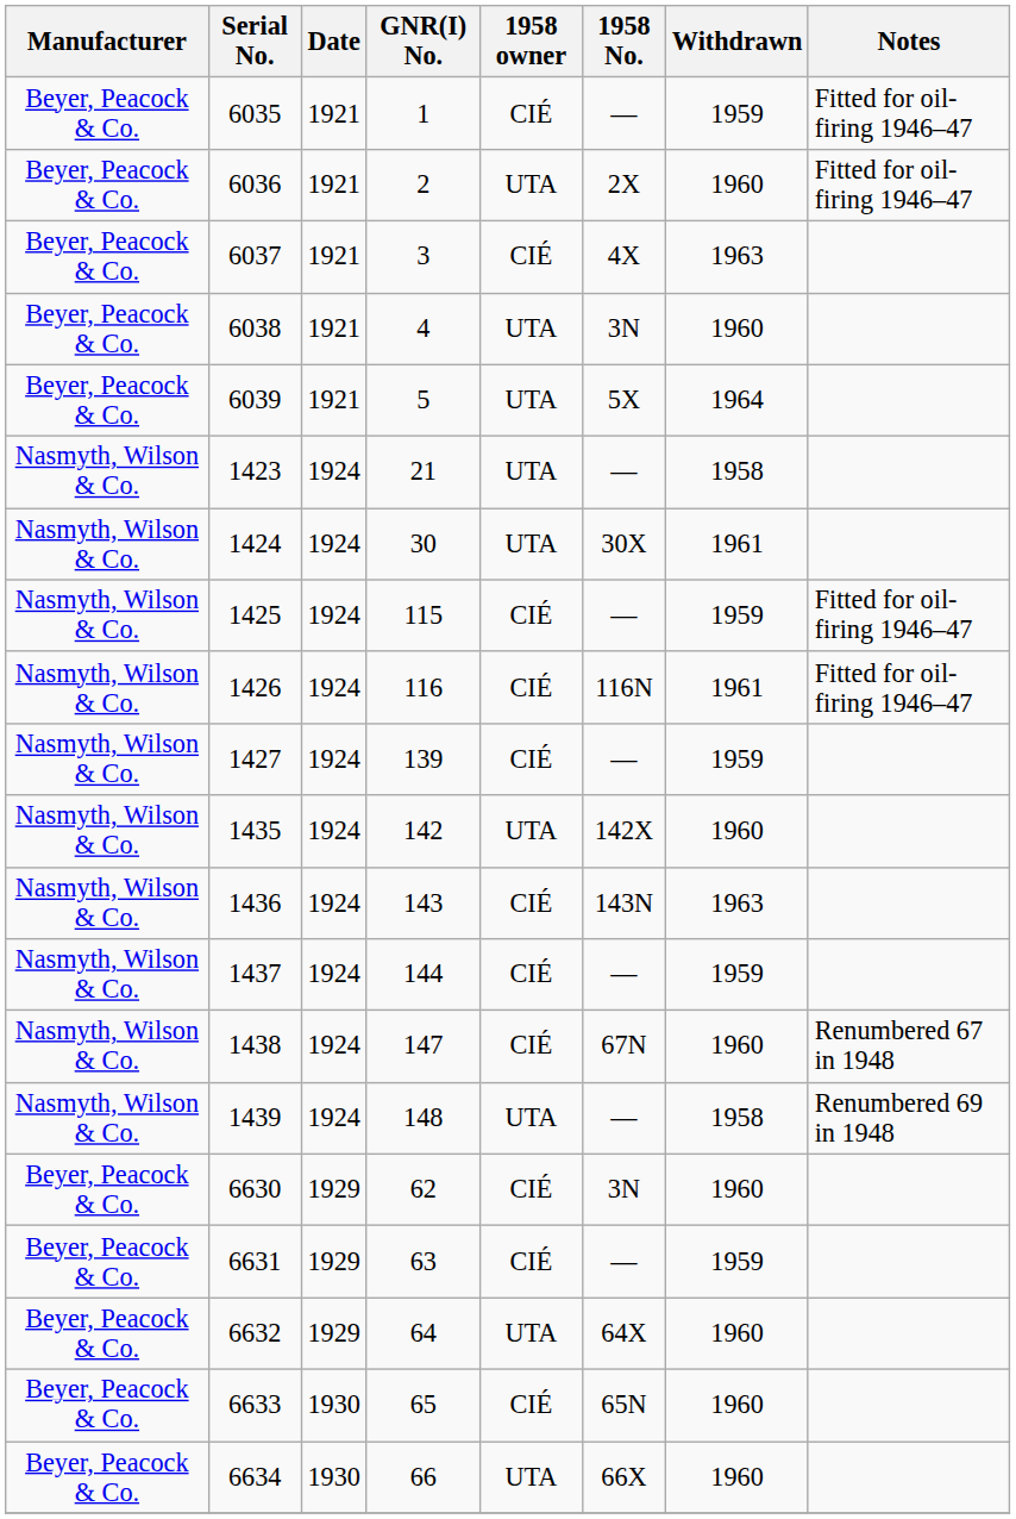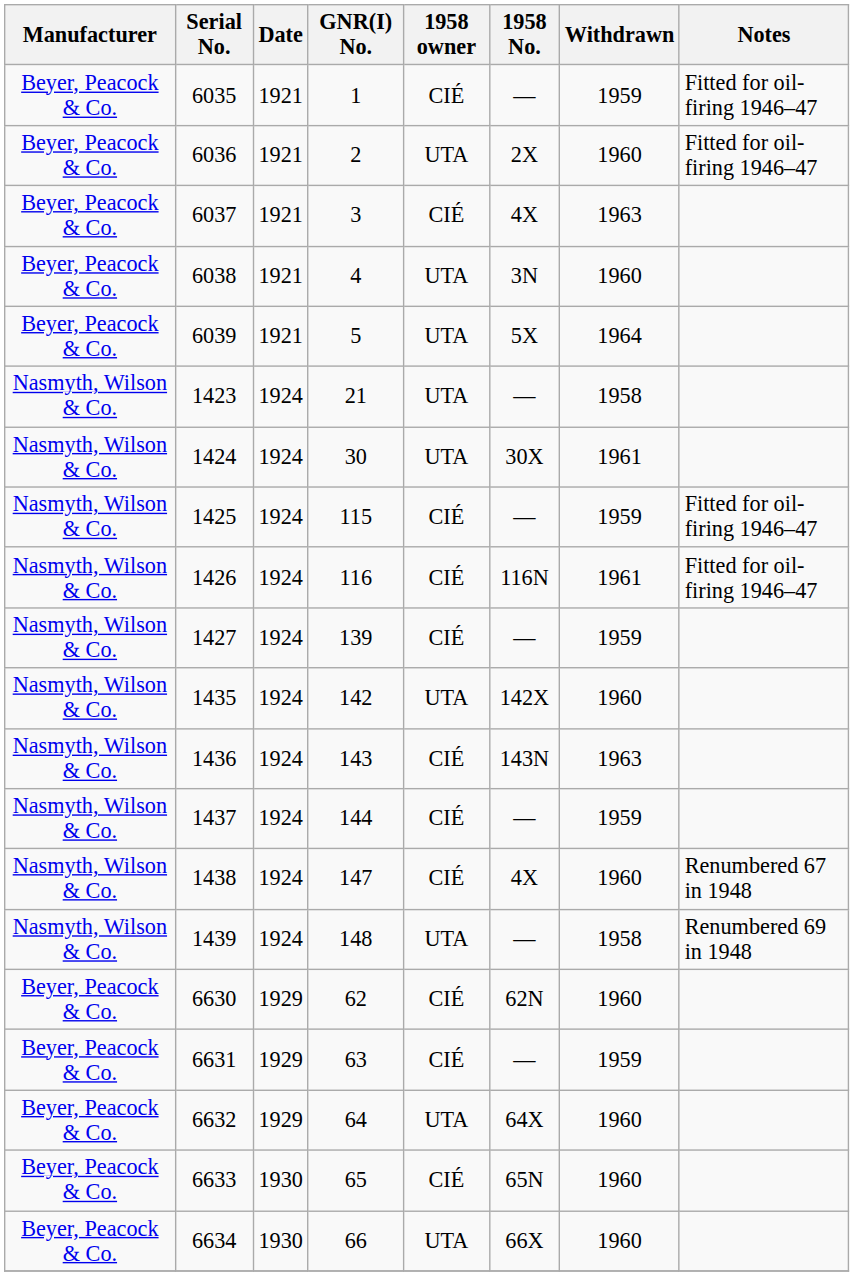1438 | 1958 No.: 67N -> 4X
6630 | 1958 No.: 3N -> 62N
